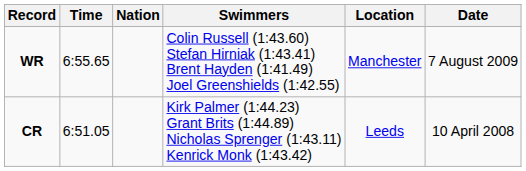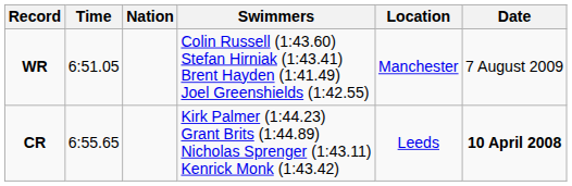WR | Time: 6:55.65 -> 6:51.05
CR | Time: 6:51.05 -> 6:55.65
CR | Date: normal -> bold
